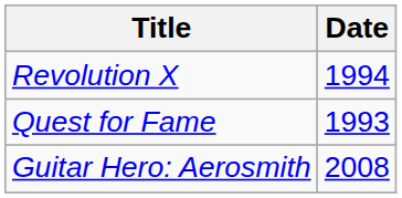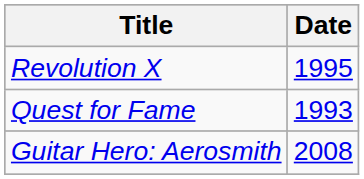Revolution X | Date: 1994 -> 1995
